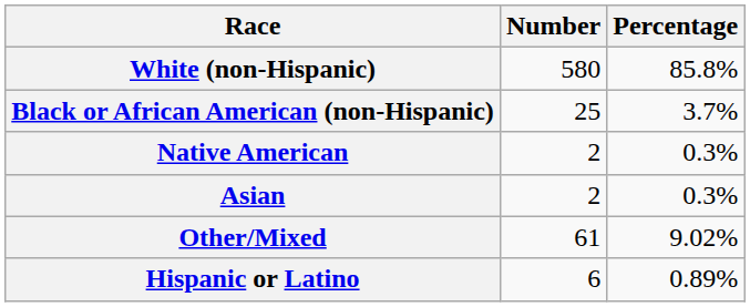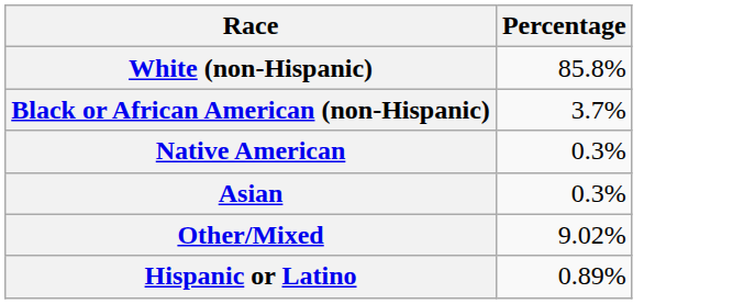- column: Number | 580 | 25 | 2 | 2 | 61 | 6
